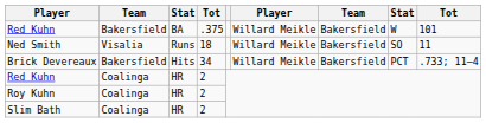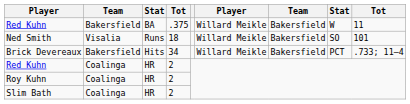Red Kuhn / BA | column 9: 101 -> 11
Ned Smith | column 9: 11 -> 101
